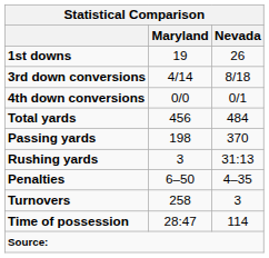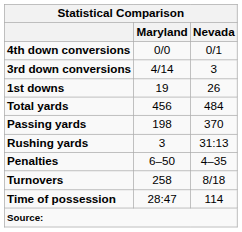rows swapped: 1st downs <-> 4th down conversions
3rd down conversions | Nevada: 8/18 -> 3
Turnovers | Nevada: 3 -> 8/18
